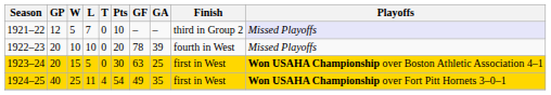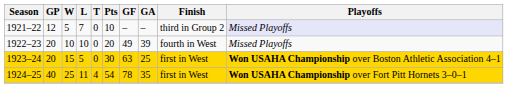1922–23 | GF: 78 -> 49
1924–25 | GF: 49 -> 78
